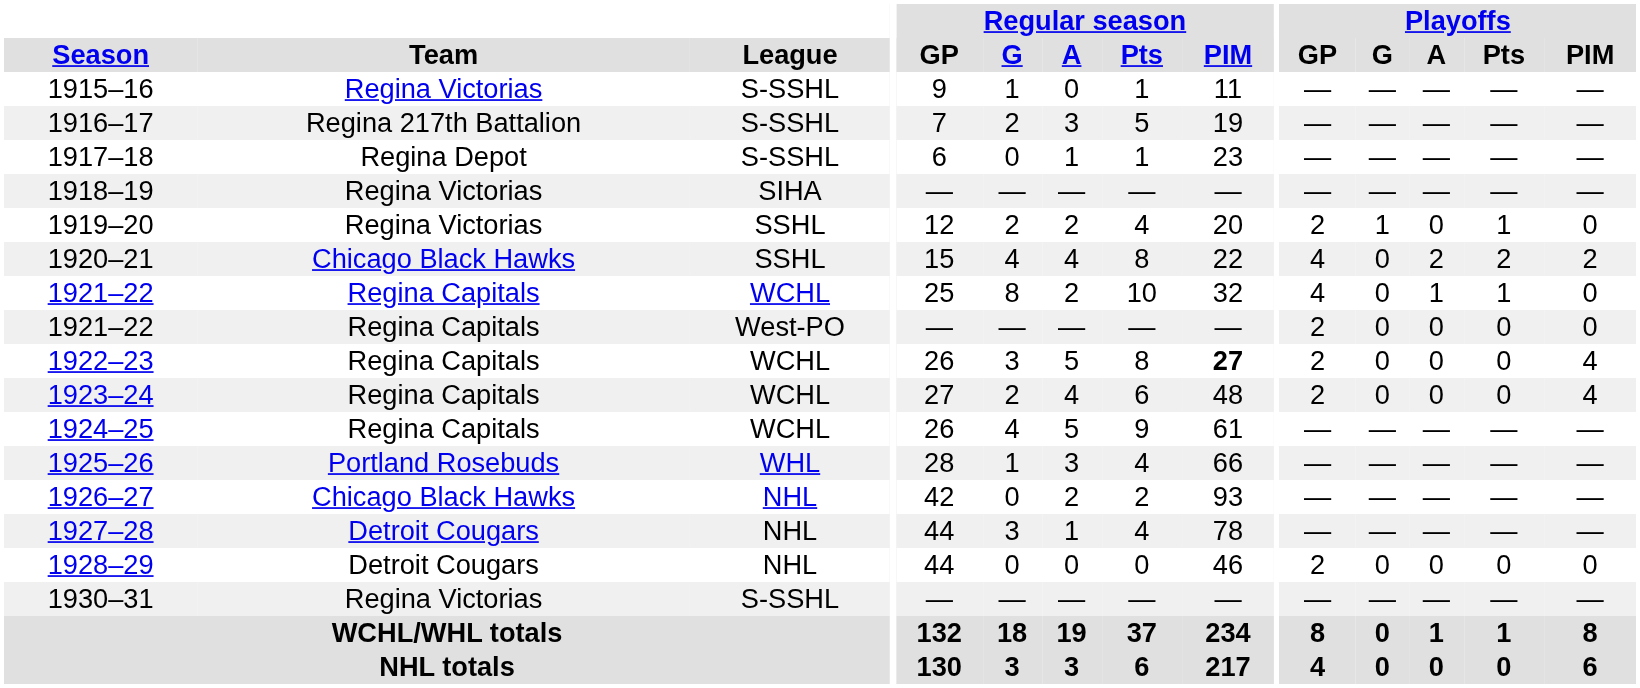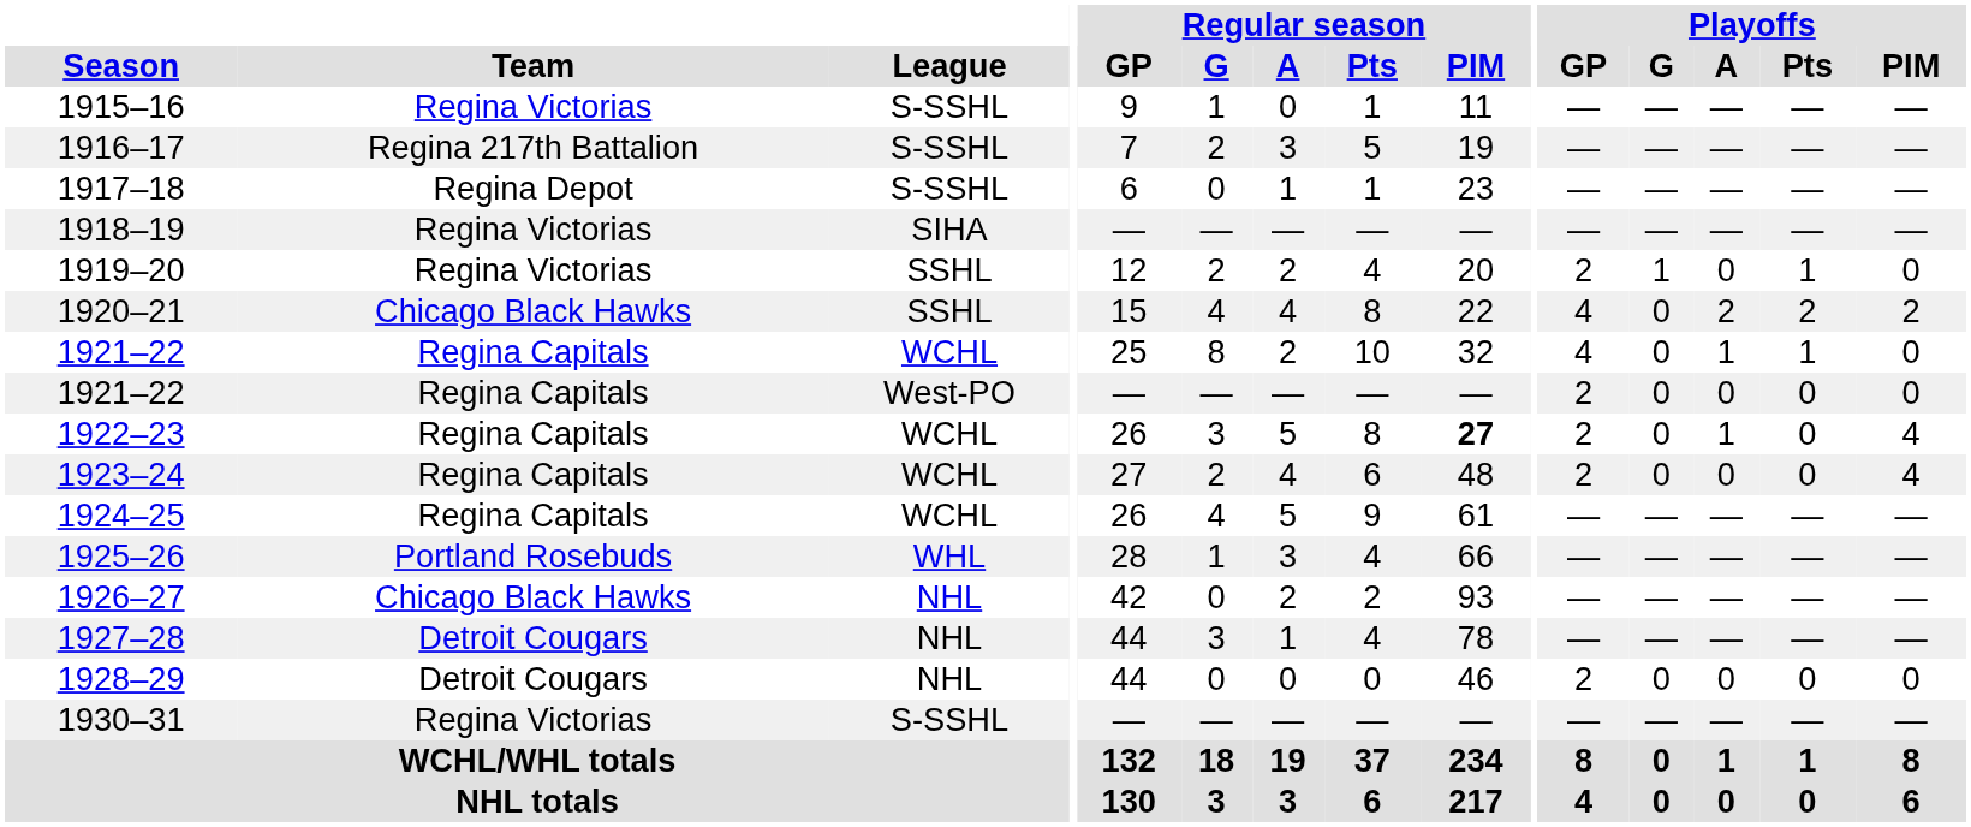1922–23 | Playoffs / A: 0 -> 1
